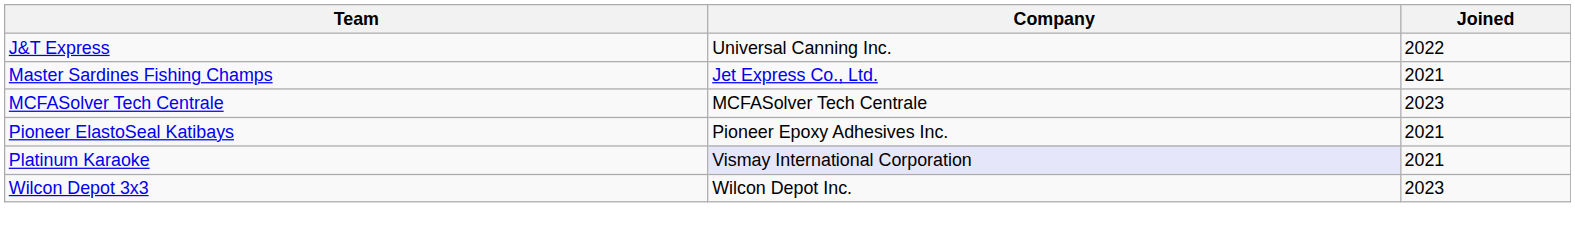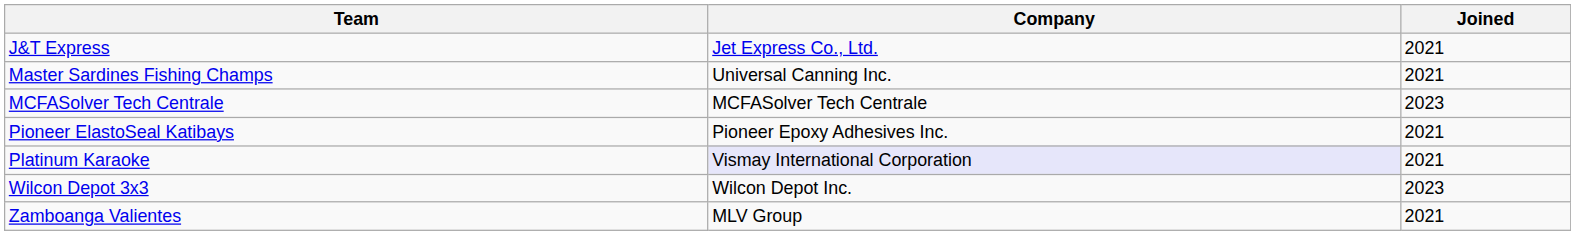J&T Express | Company: Universal Canning Inc. -> Jet Express Co., Ltd.
J&T Express | Joined: 2022 -> 2021
Master Sardines Fishing Champs | Company: Jet Express Co., Ltd. -> Universal Canning Inc.
+ row: Zamboanga Valientes | MLV Group | 2021
